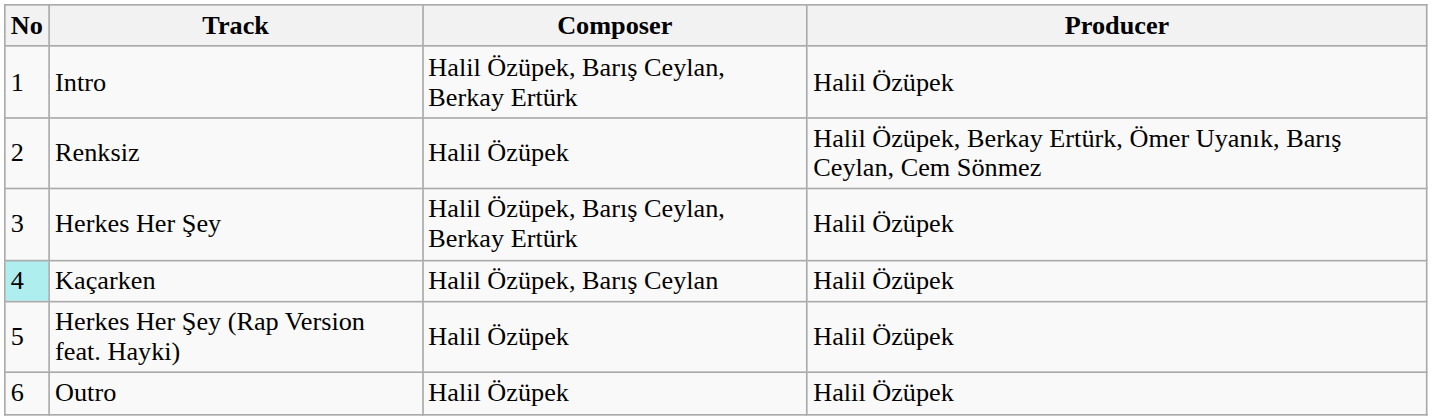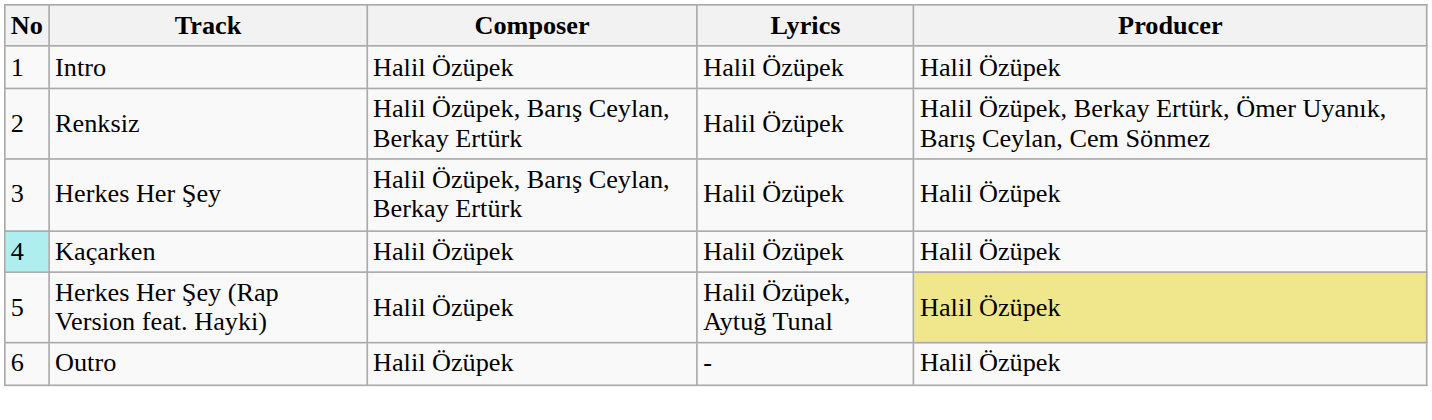+ column: Lyrics | Halil Özüpek | Halil Özüpek | Halil Özüpek | Halil Özüpek | Halil Özüpek, Aytuğ Tunal | -
Intro | Composer: Halil Özüpek, Barış Ceylan, Berkay Ertürk -> Halil Özüpek
Renksiz | Composer: Halil Özüpek -> Halil Özüpek, Barış Ceylan, Berkay Ertürk
Kaçarken | Composer: Halil Özüpek, Barış Ceylan -> Halil Özüpek
Herkes Her Şey (Rap Version feat. Hayki) | Producer: no background -> khaki background
